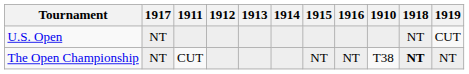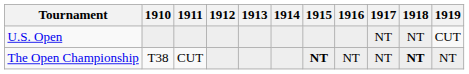columns swapped: 1910 <-> 1917
The Open Championship | 1915: normal -> bold
